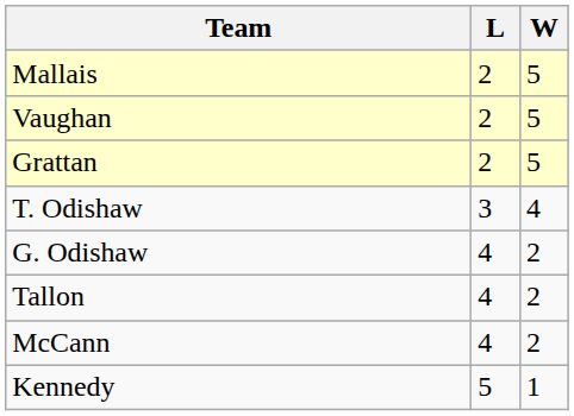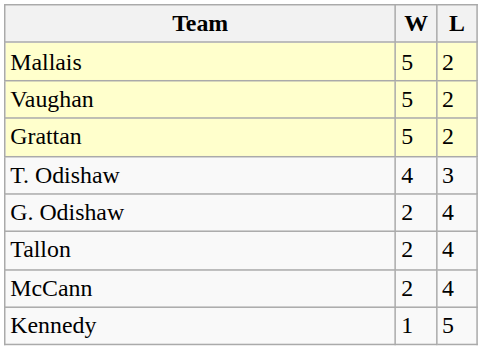columns swapped: W <-> L
